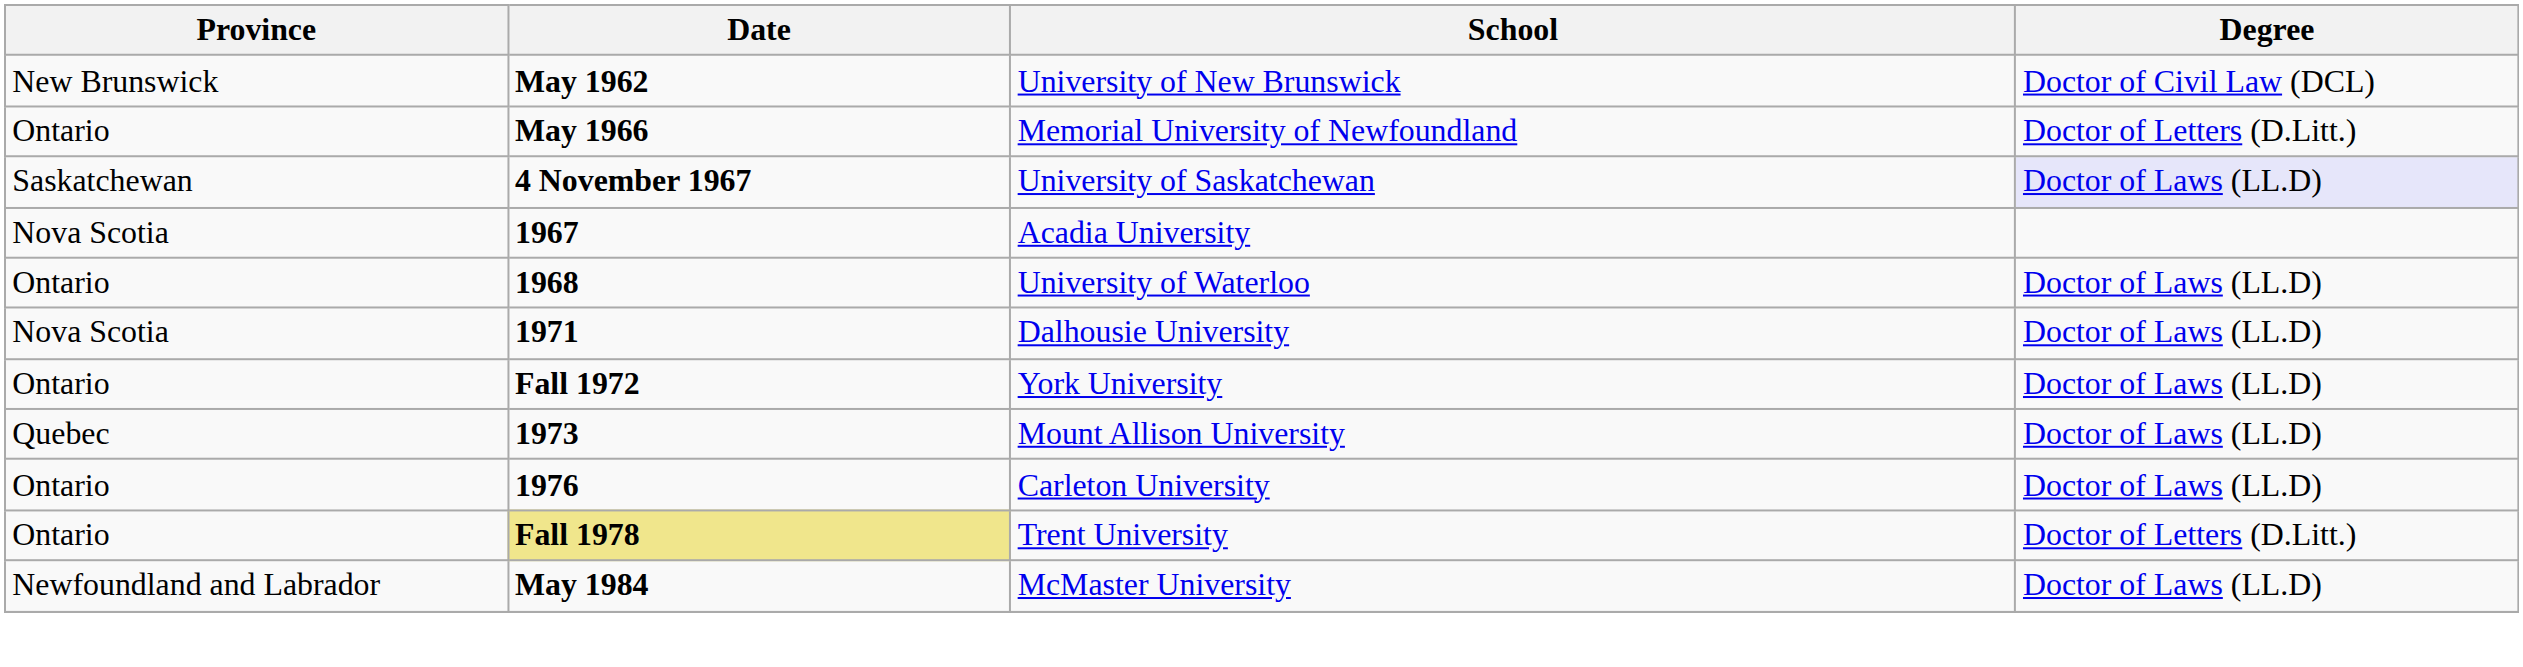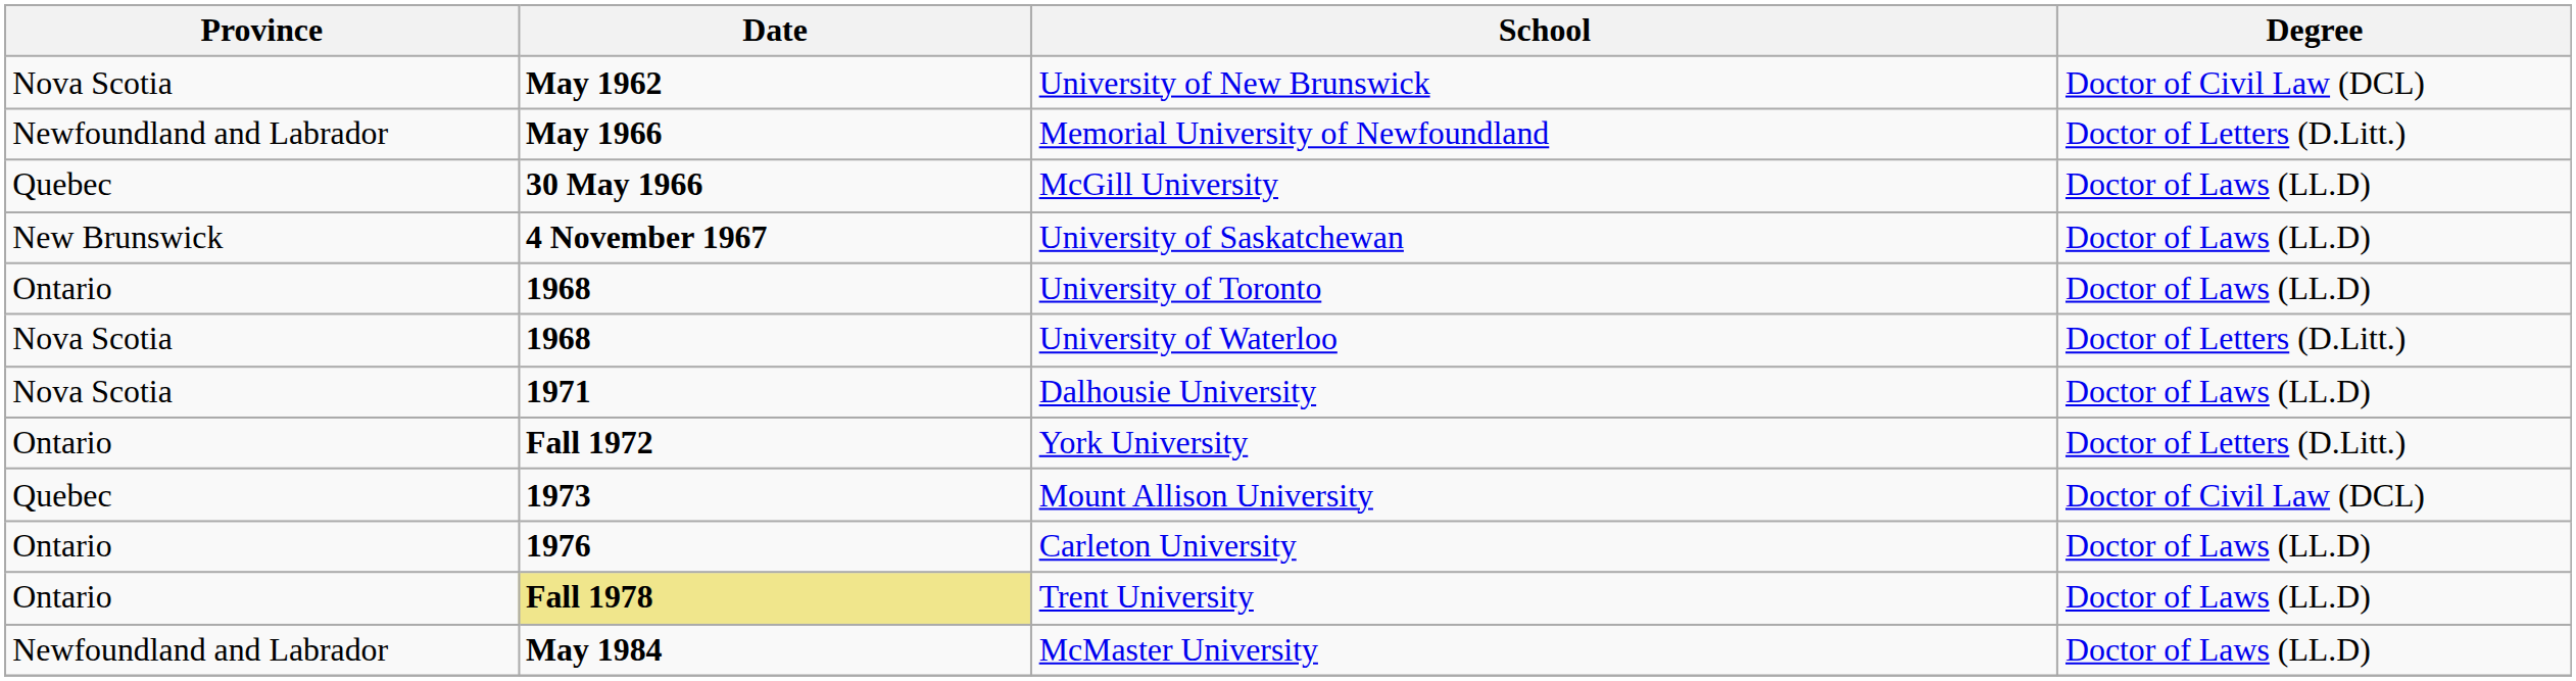University of New Brunswick | Province: New Brunswick -> Nova Scotia
Memorial University of Newfoundland | Province: Ontario -> Newfoundland and Labrador
+ row: Quebec | 30 May 1966 | McGill University | Doctor of Laws (LL.D)
University of Saskatchewan | Province: Saskatchewan -> New Brunswick
University of Saskatchewan | Degree: lavender background -> no background
- row: Nova Scotia | 1967 | Acadia University
+ row: Ontario | 1968 | University of Toronto | Doctor of Laws (LL.D)
University of Waterloo | Province: Ontario -> Nova Scotia
University of Waterloo | Degree: Doctor of Laws (LL.D) -> Doctor of Letters (D.Litt.)
York University | Degree: Doctor of Laws (LL.D) -> Doctor of Letters (D.Litt.)
Mount Allison University | Degree: Doctor of Laws (LL.D) -> Doctor of Civil Law (DCL)
Trent University | Degree: Doctor of Letters (D.Litt.) -> Doctor of Laws (LL.D)
